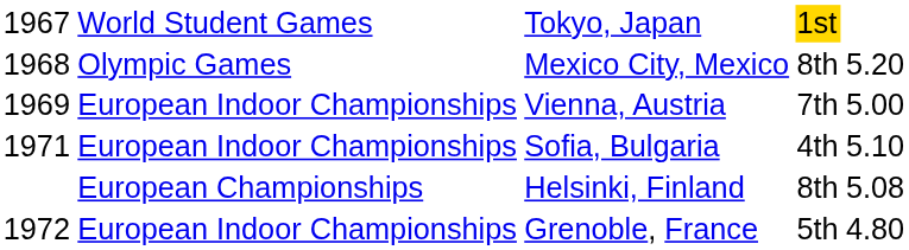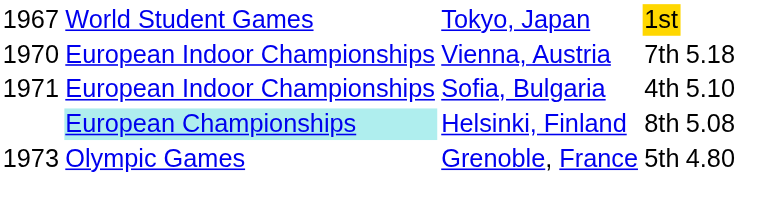- row: 1968 | Olympic Games | Mexico City, Mexico | 8th | 5.20
Vienna, Austria | column 1: 1969 -> 1970
Vienna, Austria | column 5: 5.00 -> 5.18
Helsinki, Finland | column 2: no background -> paleturquoise background
Grenoble, France | column 1: 1972 -> 1973
Grenoble, France | column 2: European Indoor Championships -> Olympic Games
